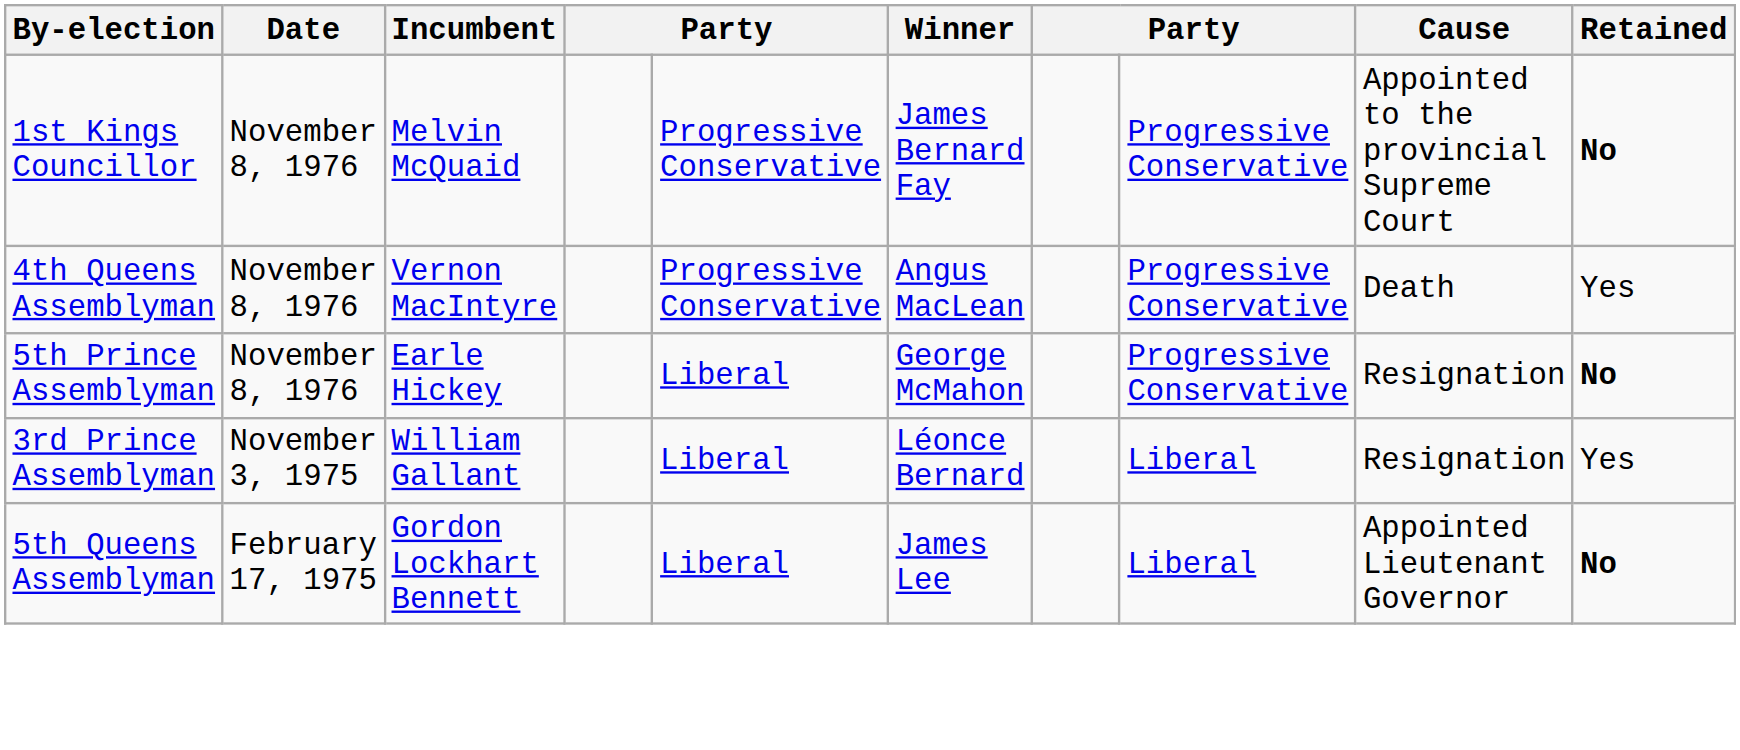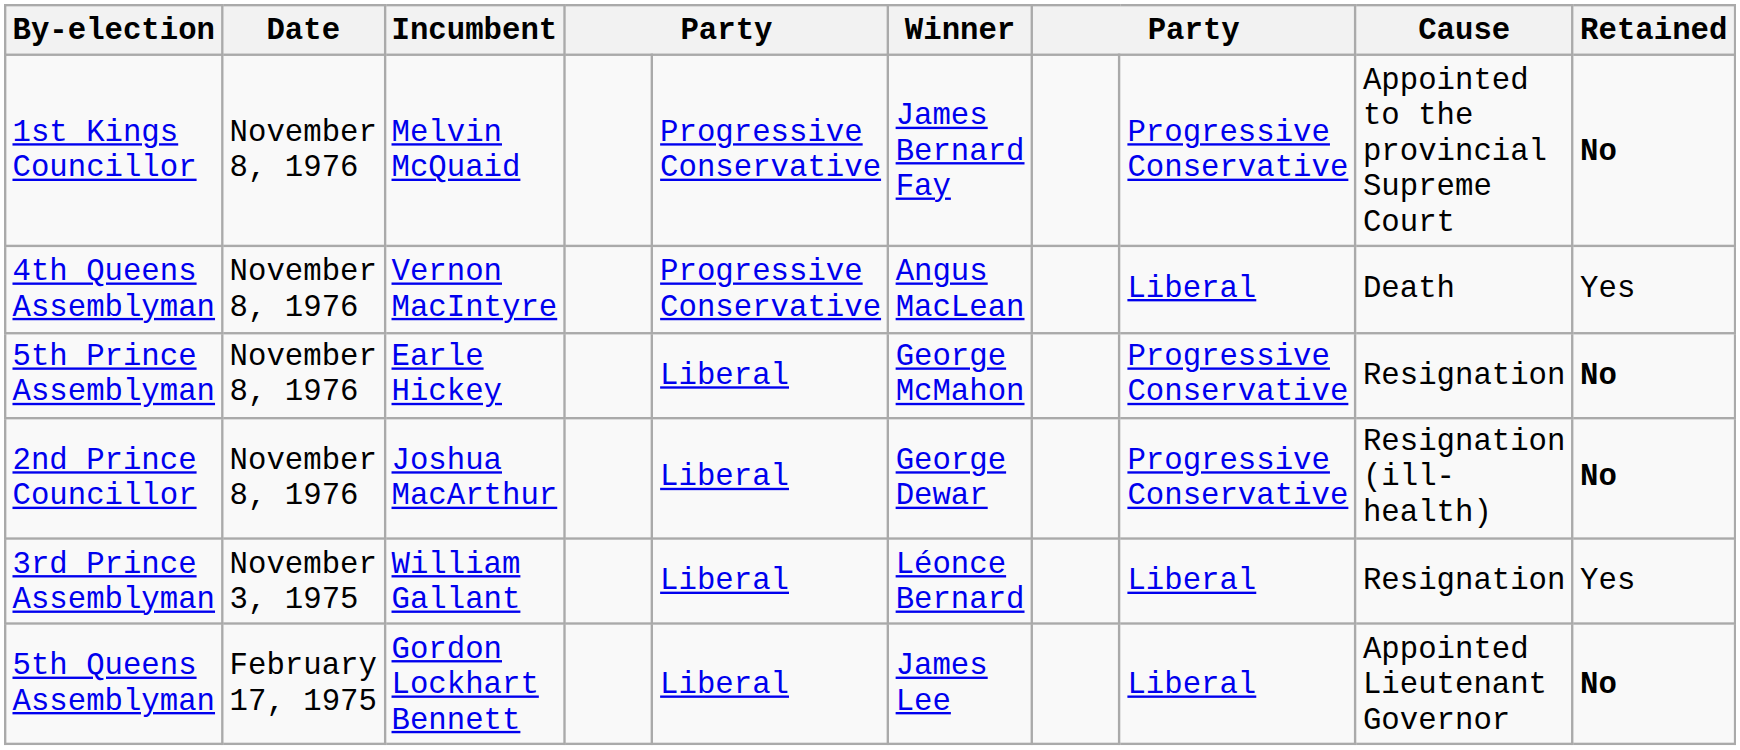4th Queens Assemblyman | column 8: Progressive Conservative -> Liberal
+ row: 2nd Prince Councillor | November 8, 1976 | Joshua MacArthur | Liberal | George Dewar | Progressive Conservative | Resignation (ill-health) | No
